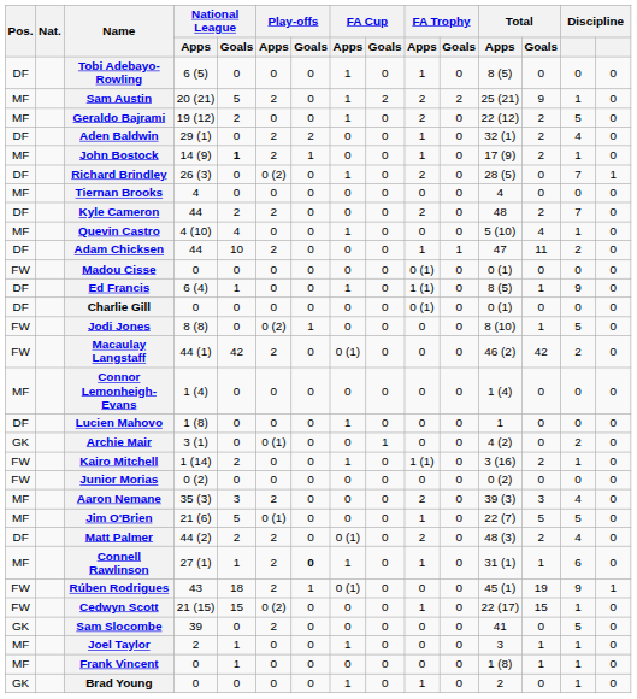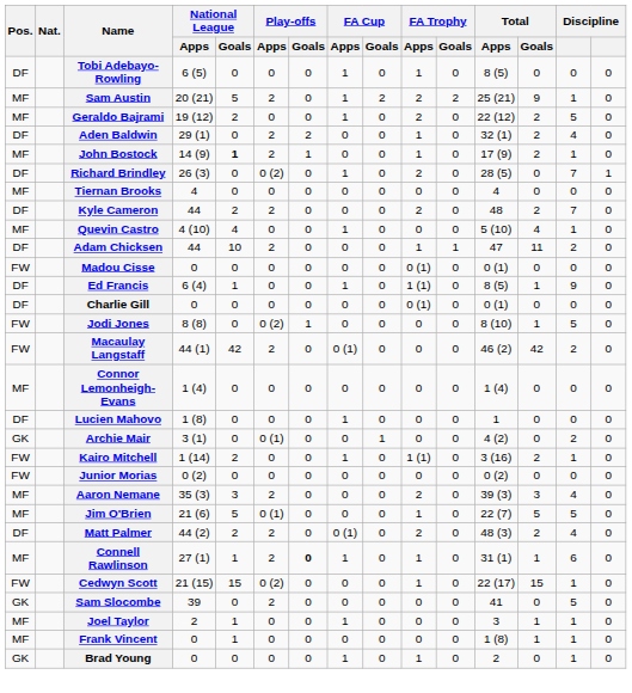- row: FW | Rúben Rodrigues | 43 | 18 | 2 | 1 | 0 (1) | 0 | 0 | 0 | 45 (1) | 19 | 9 | 1
